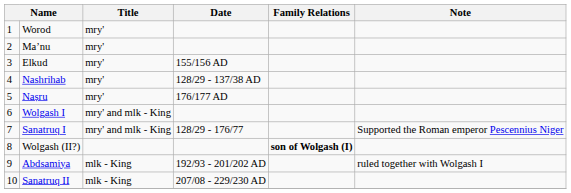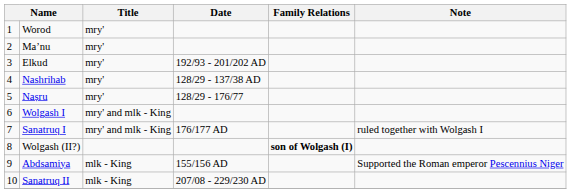Elkud | Date: 155/156 AD -> 192/93 - 201/202 AD
Naṣru | Date: 176/177 AD -> 128/29 - 176/77
Sanatruq I | Date: 128/29 - 176/77 -> 176/177 AD
Sanatruq I | Note: Supported the Roman emperor Pescennius Niger -> ruled together with Wolgash I
Abdsamiya | Date: 192/93 - 201/202 AD -> 155/156 AD
Abdsamiya | Note: ruled together with Wolgash I -> Supported the Roman emperor Pescennius Niger
